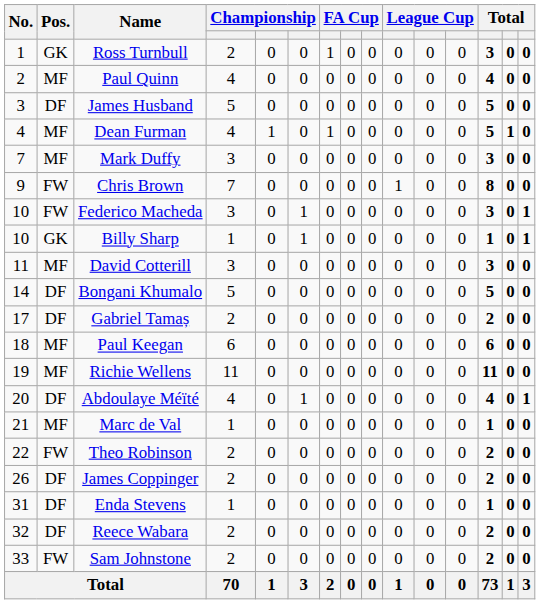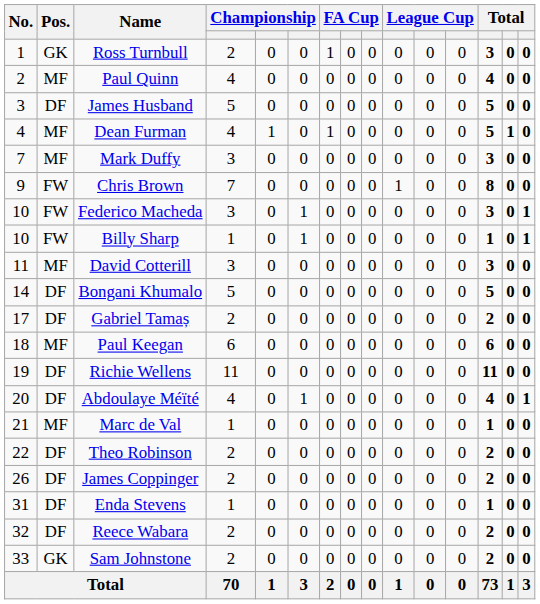Billy Sharp | Pos.: GK -> FW
Richie Wellens | Pos.: MF -> DF
Theo Robinson | Pos.: FW -> DF
Sam Johnstone | Pos.: FW -> GK
